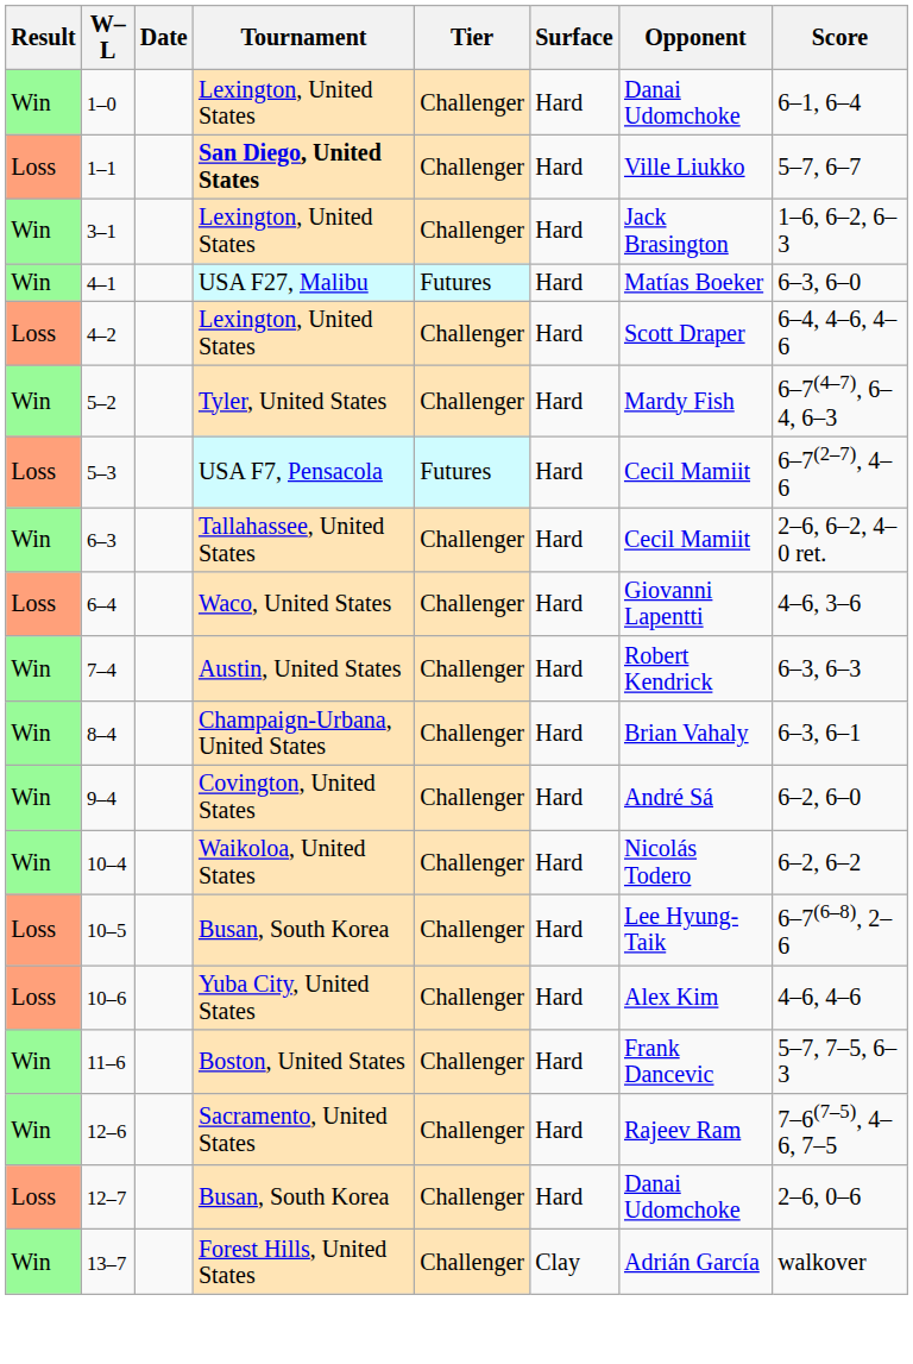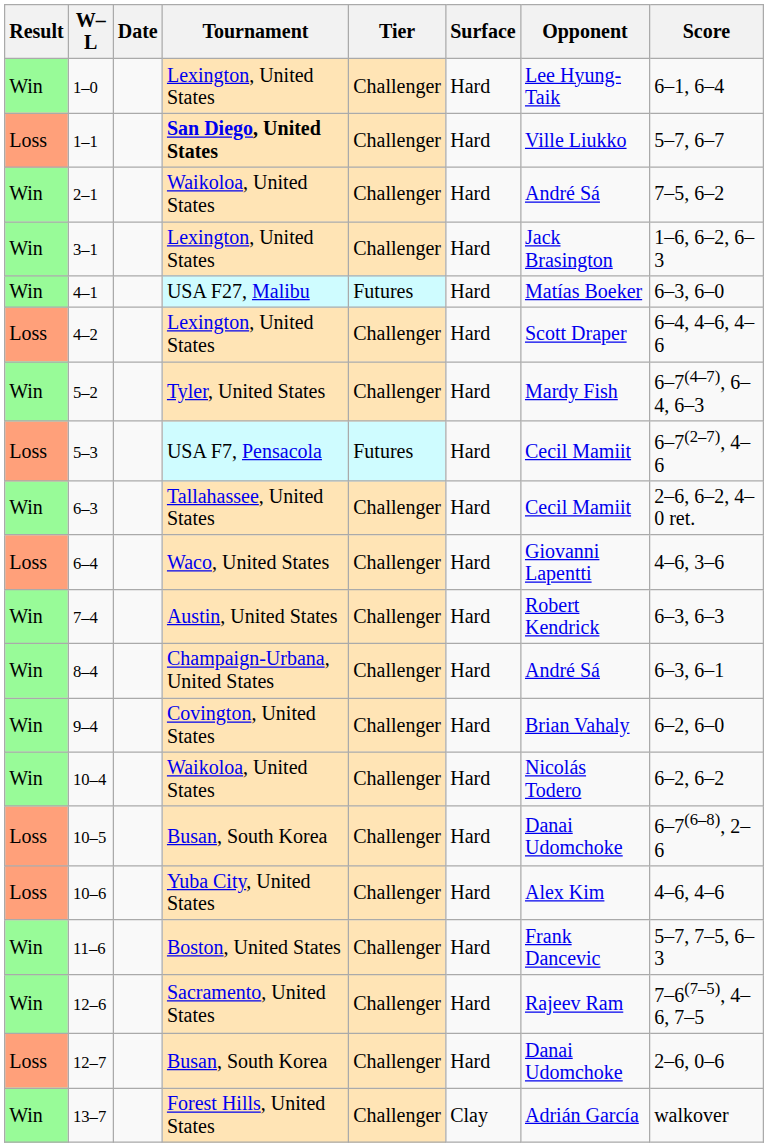1–0 | Opponent: Danai Udomchoke -> Lee Hyung-Taik
+ row: Win | 2–1 | Waikoloa, United States | Challenger | Hard | André Sá | 7–5, 6–2
8–4 | Opponent: Brian Vahaly -> André Sá
9–4 | Opponent: André Sá -> Brian Vahaly
10–5 | Opponent: Lee Hyung-Taik -> Danai Udomchoke
